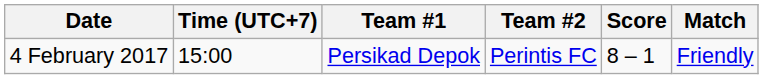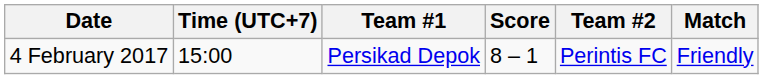columns swapped: Score <-> Team #2
